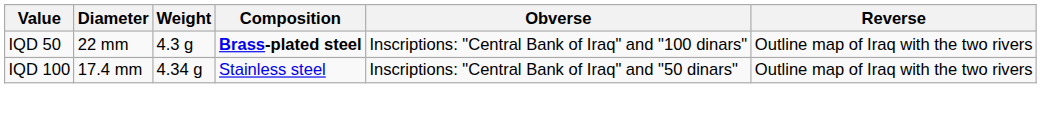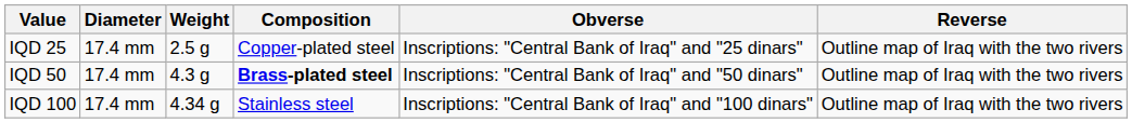+ row: IQD 25 | 17.4 mm | 2.5 g | Copper-plated steel | Inscriptions: "Central Bank of Iraq" and "25 dinars" | Outline map of Iraq with the two rivers
IQD 50 | Diameter: 22 mm -> 17.4 mm
IQD 50 | Obverse: Inscriptions: "Central Bank of Iraq" and "100 dinars" -> Inscriptions: "Central Bank of Iraq" and "50 dinars"
IQD 100 | Obverse: Inscriptions: "Central Bank of Iraq" and "50 dinars" -> Inscriptions: "Central Bank of Iraq" and "100 dinars"
